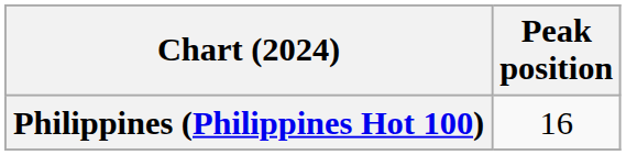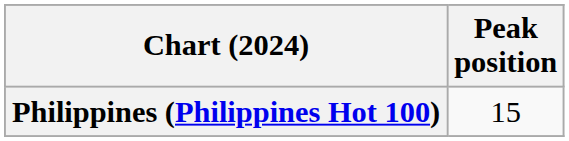Philippines (Philippines Hot 100) | Peak position: 16 -> 15
